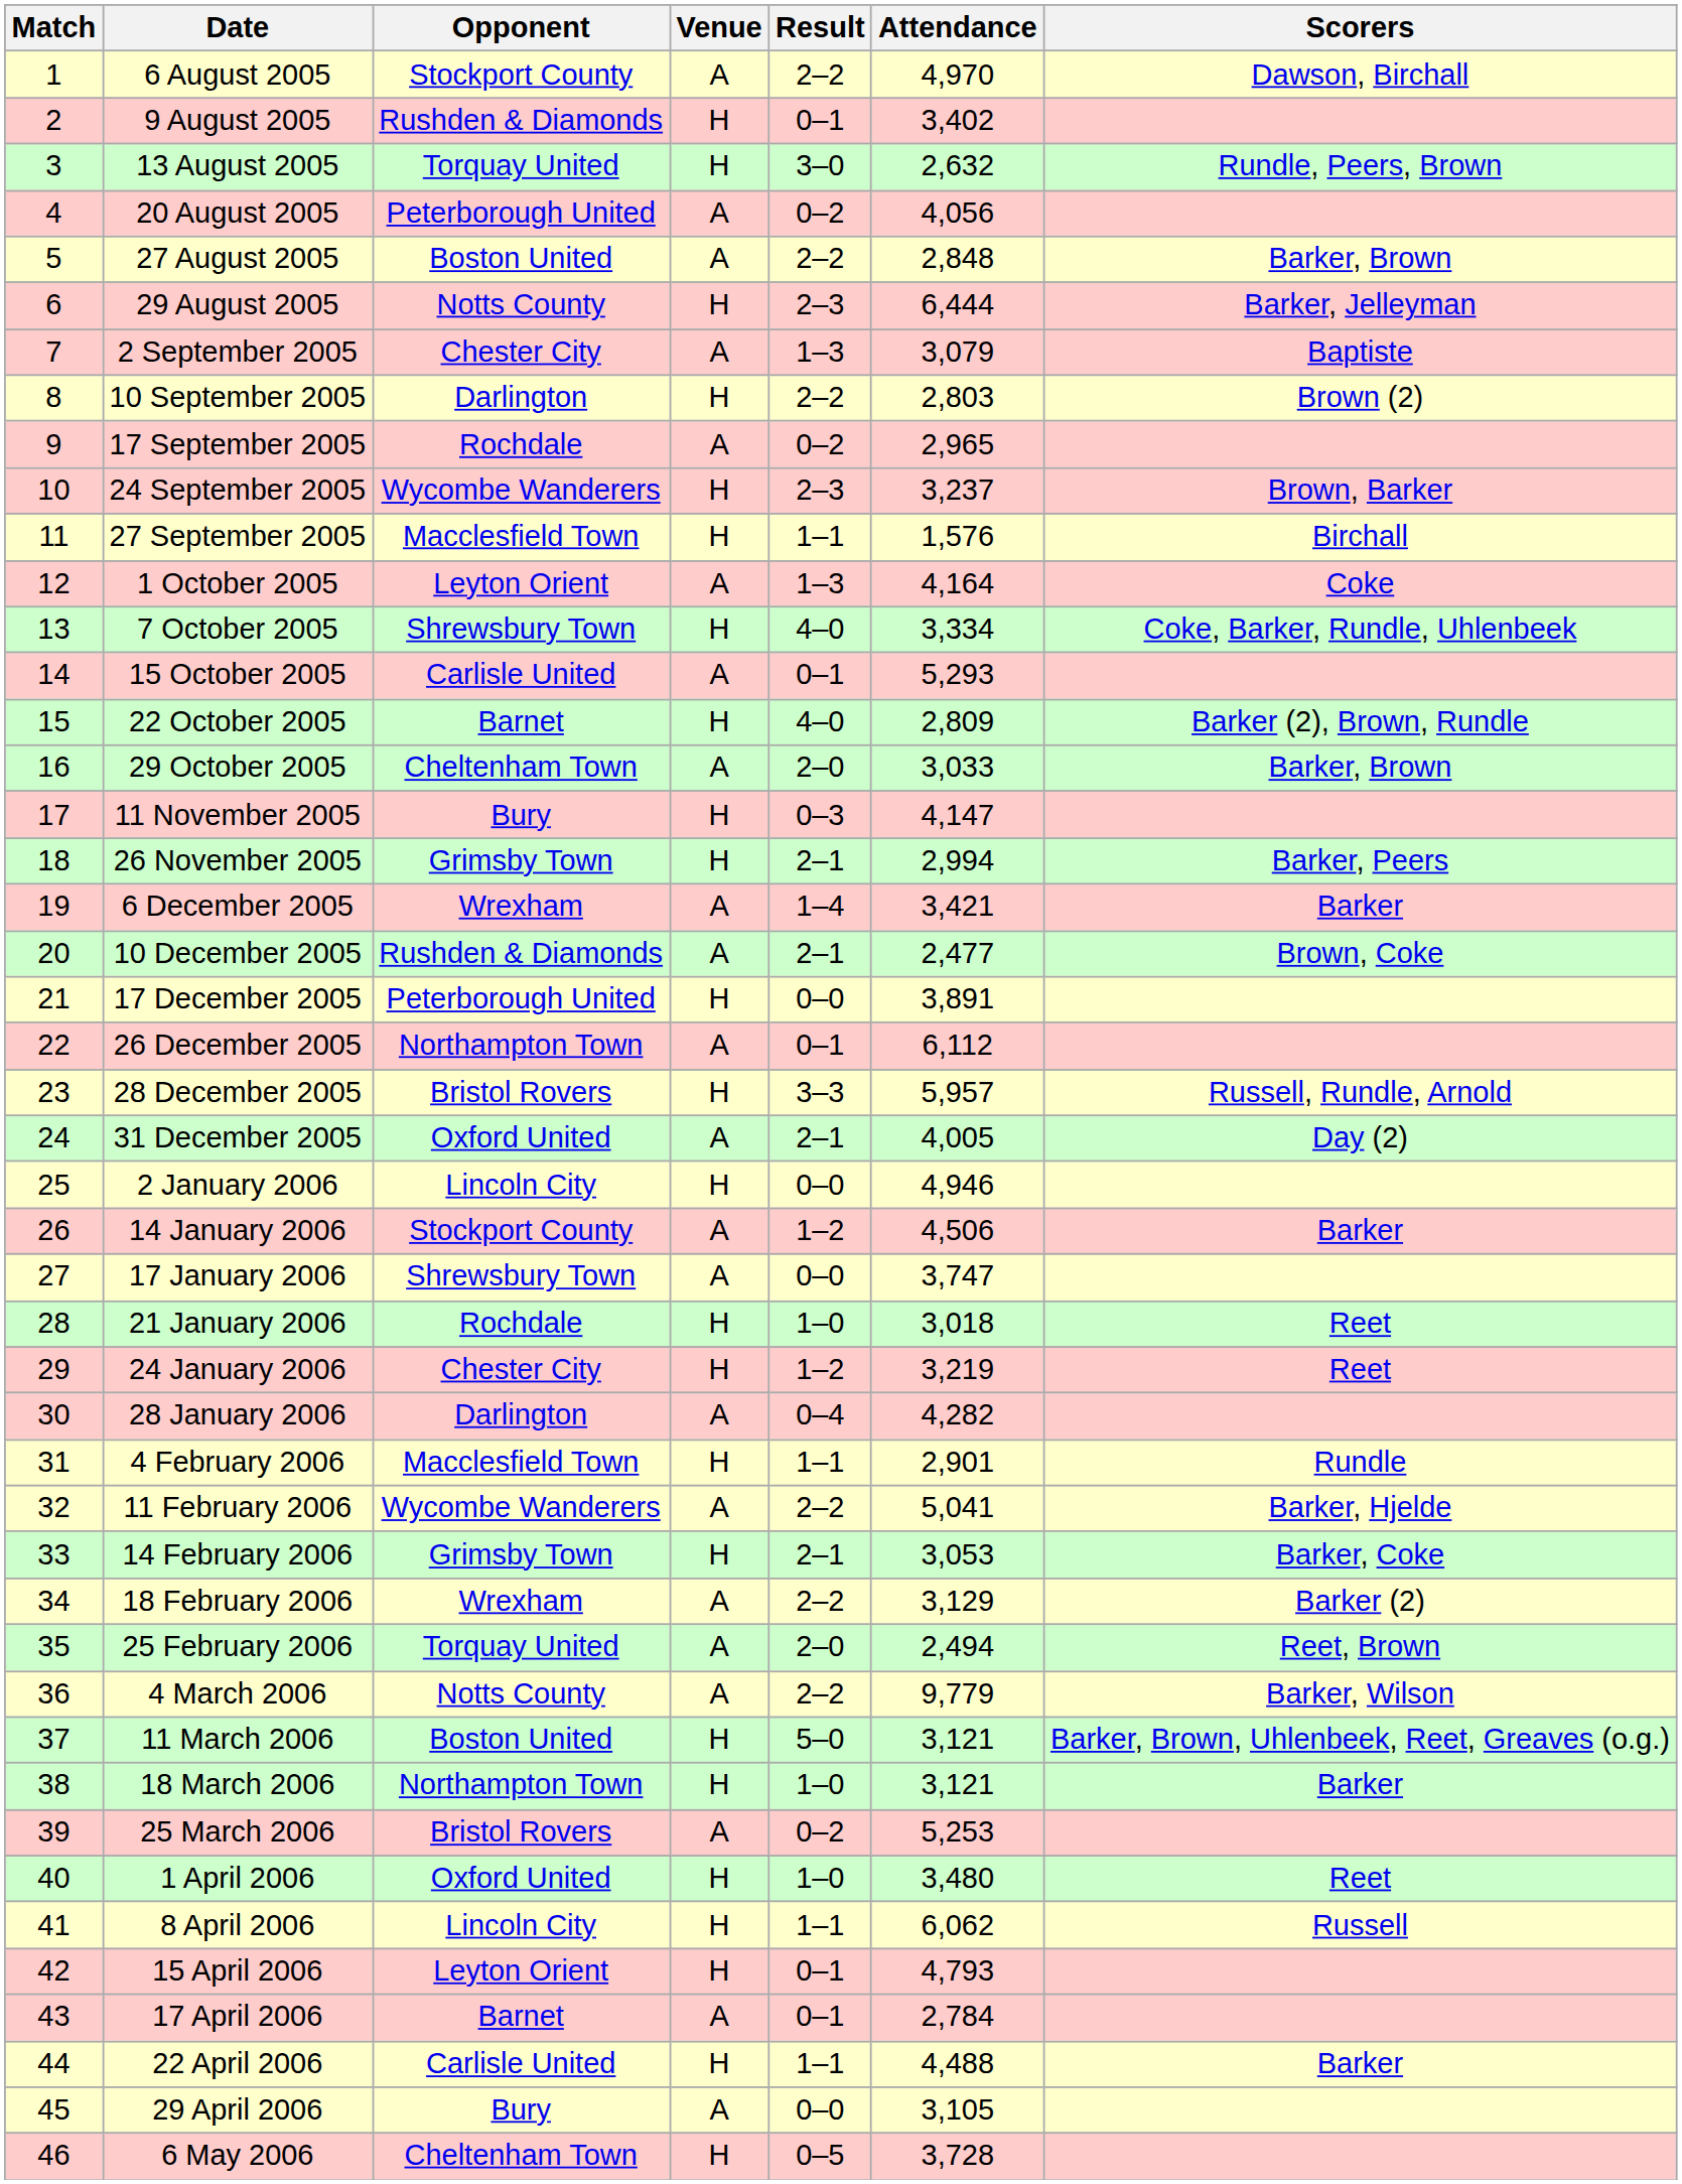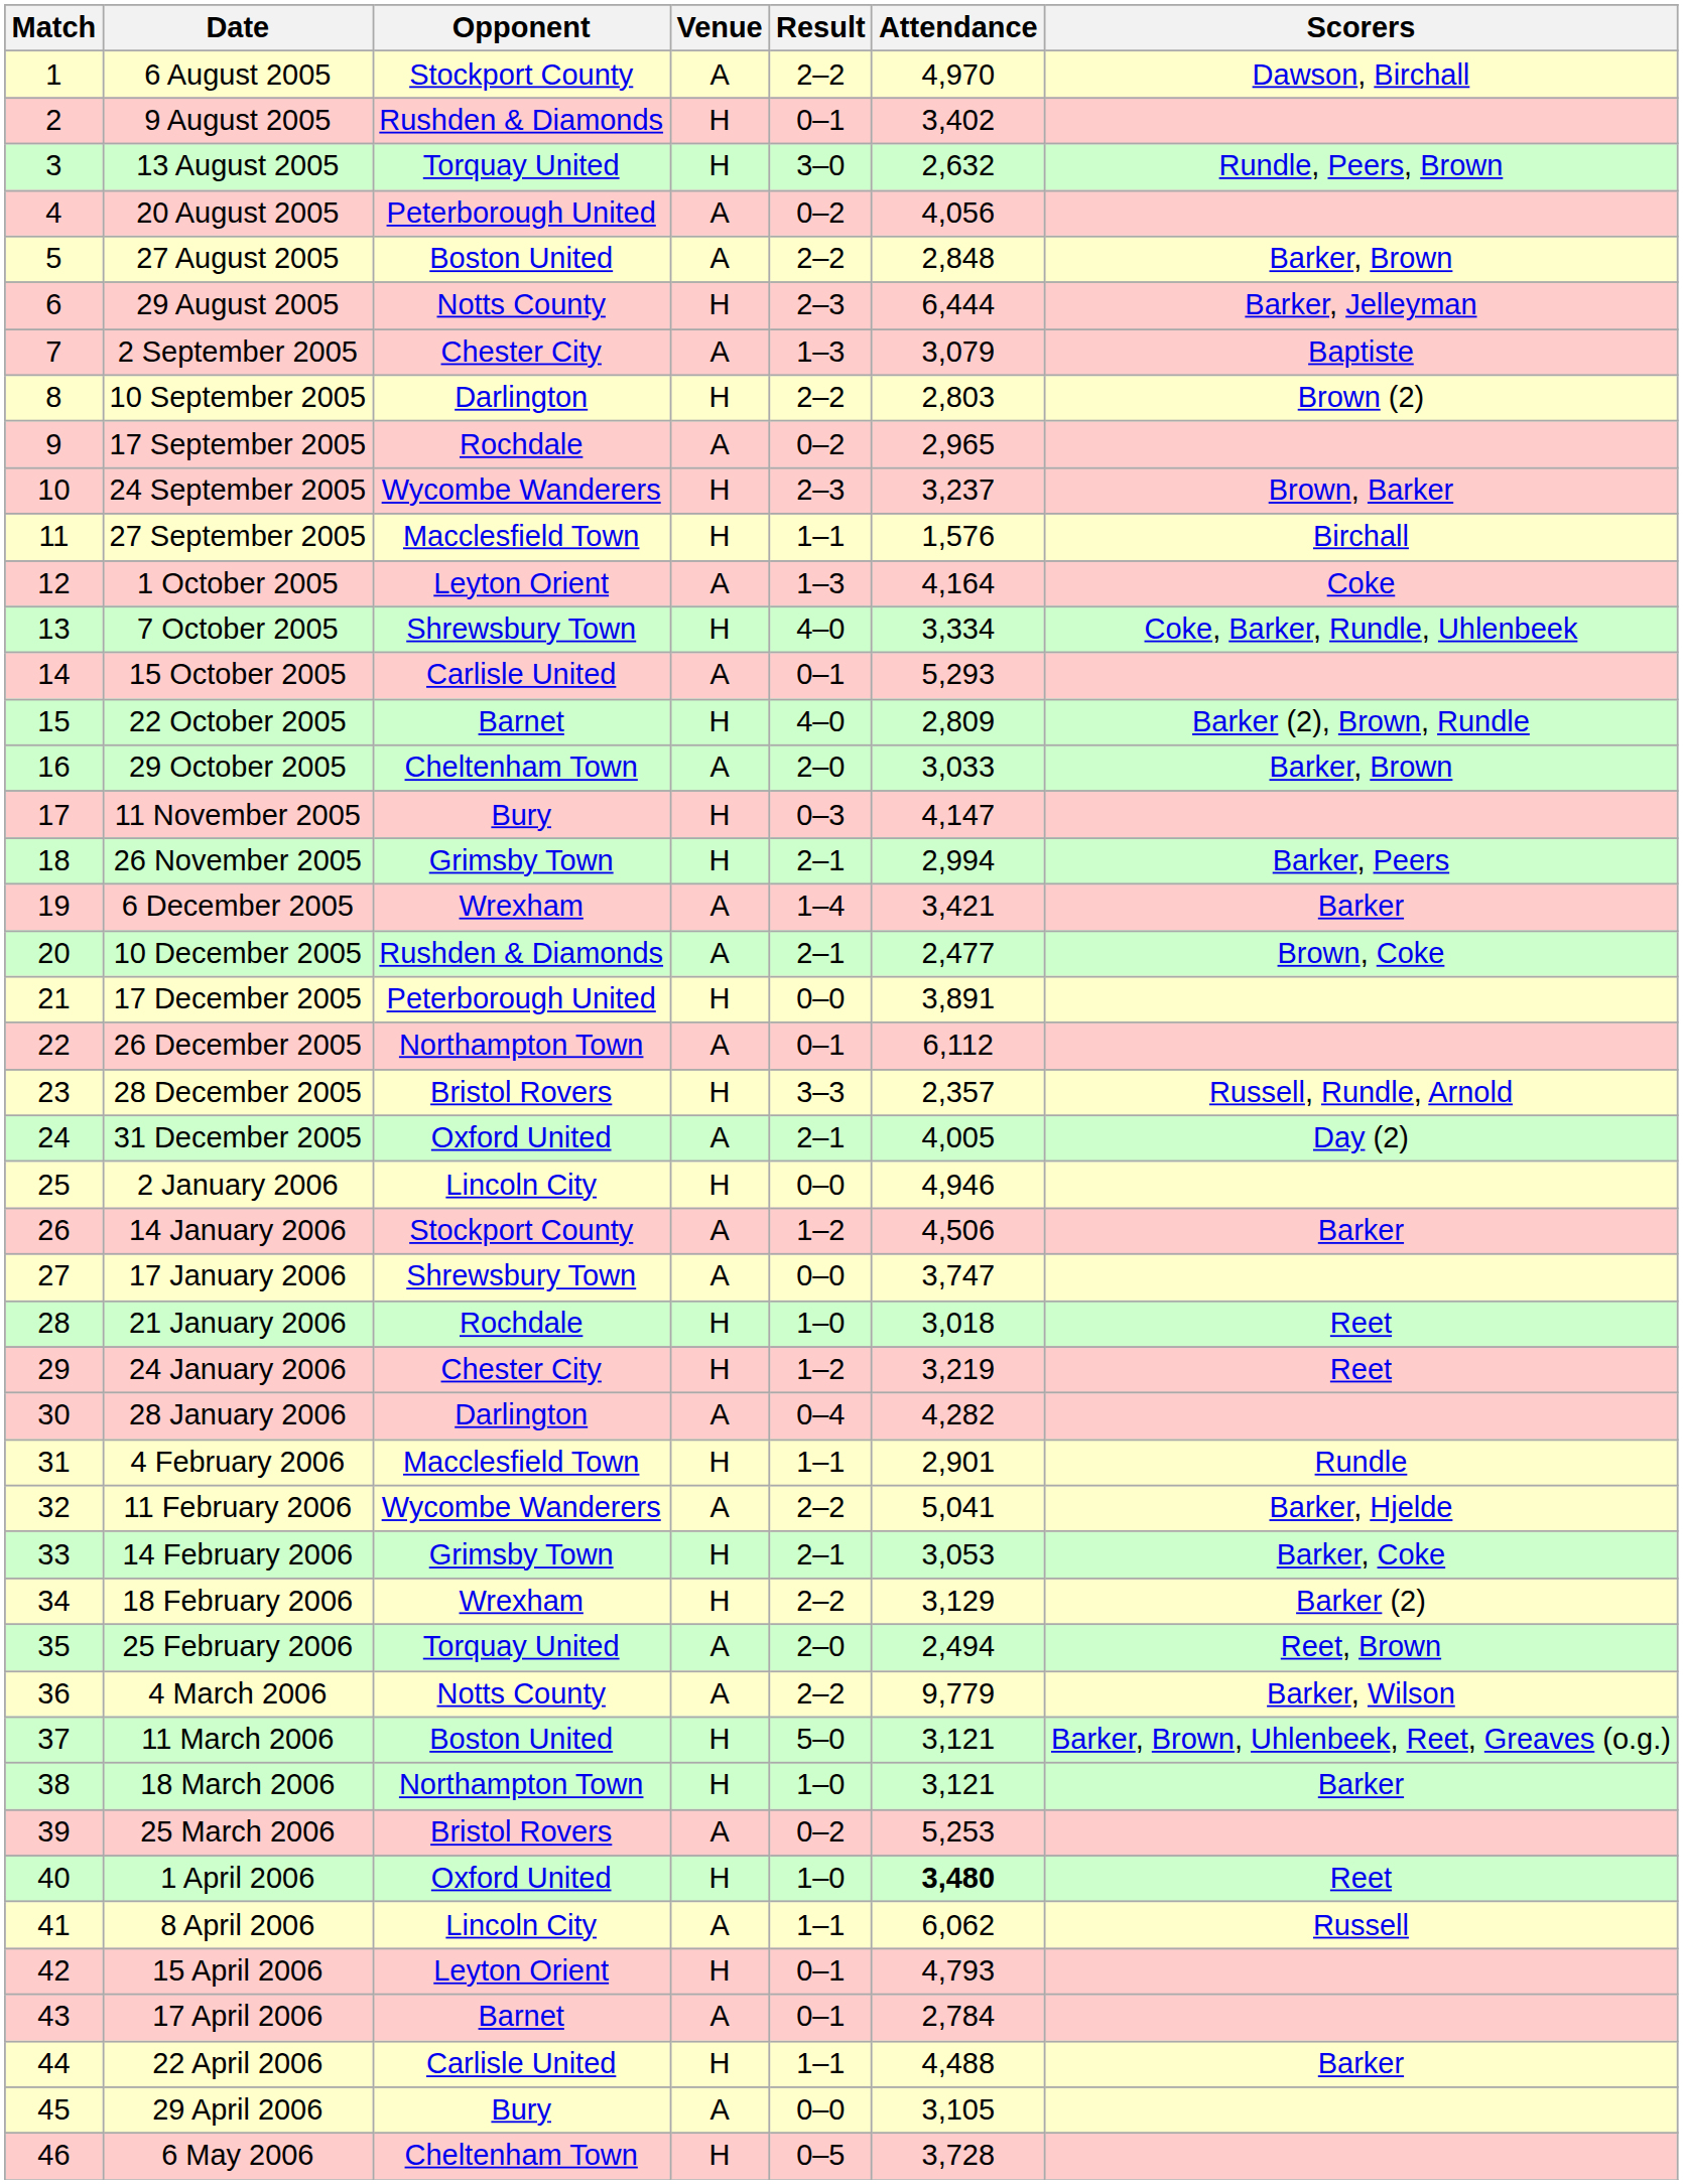28 December 2005 | Attendance: 5,957 -> 2,357
18 February 2006 | Venue: A -> H
1 April 2006 | Attendance: normal -> bold
8 April 2006 | Venue: H -> A
